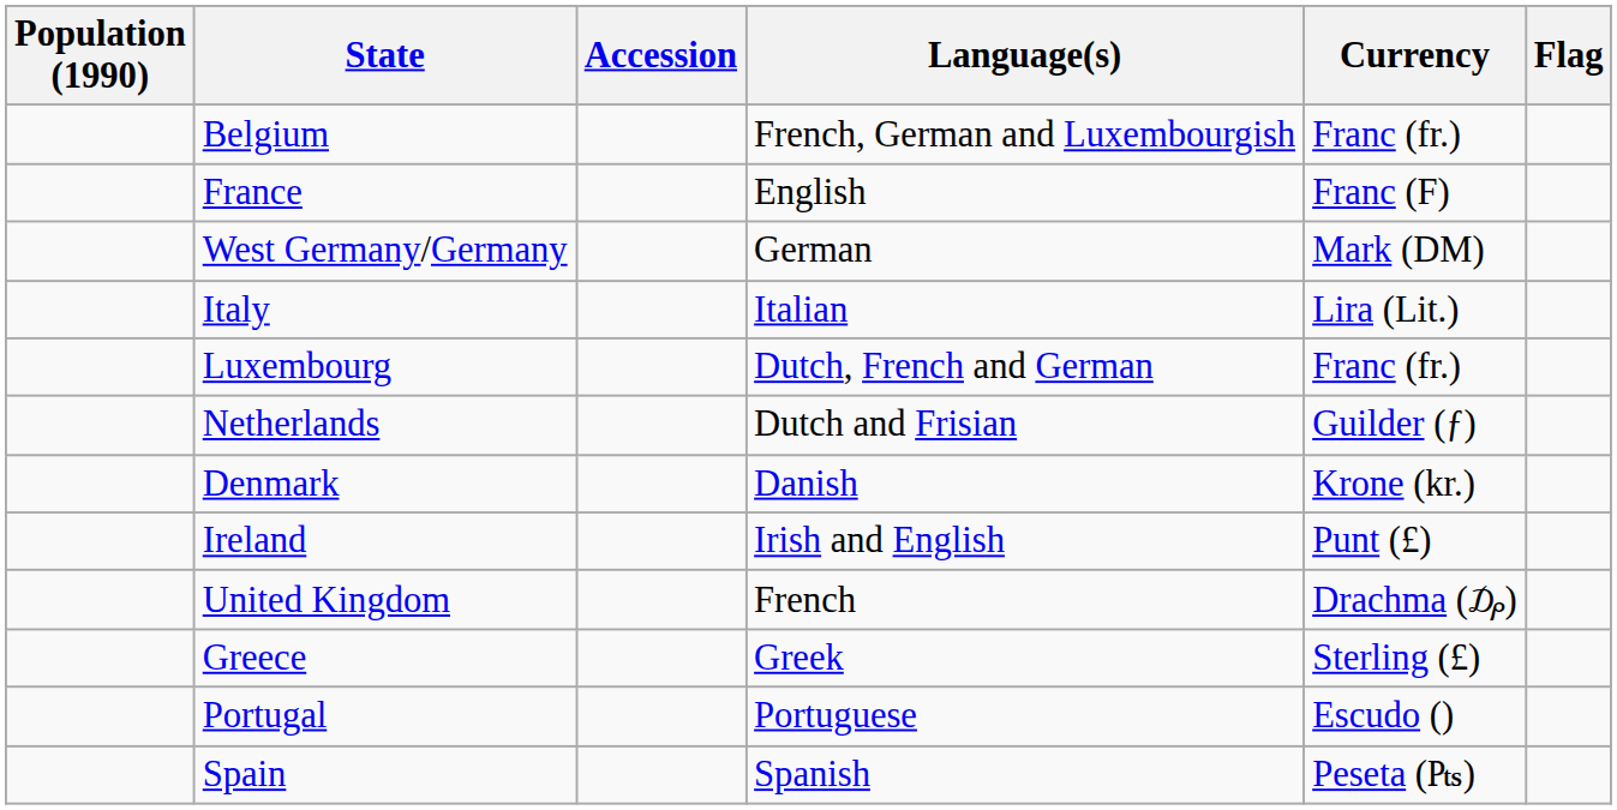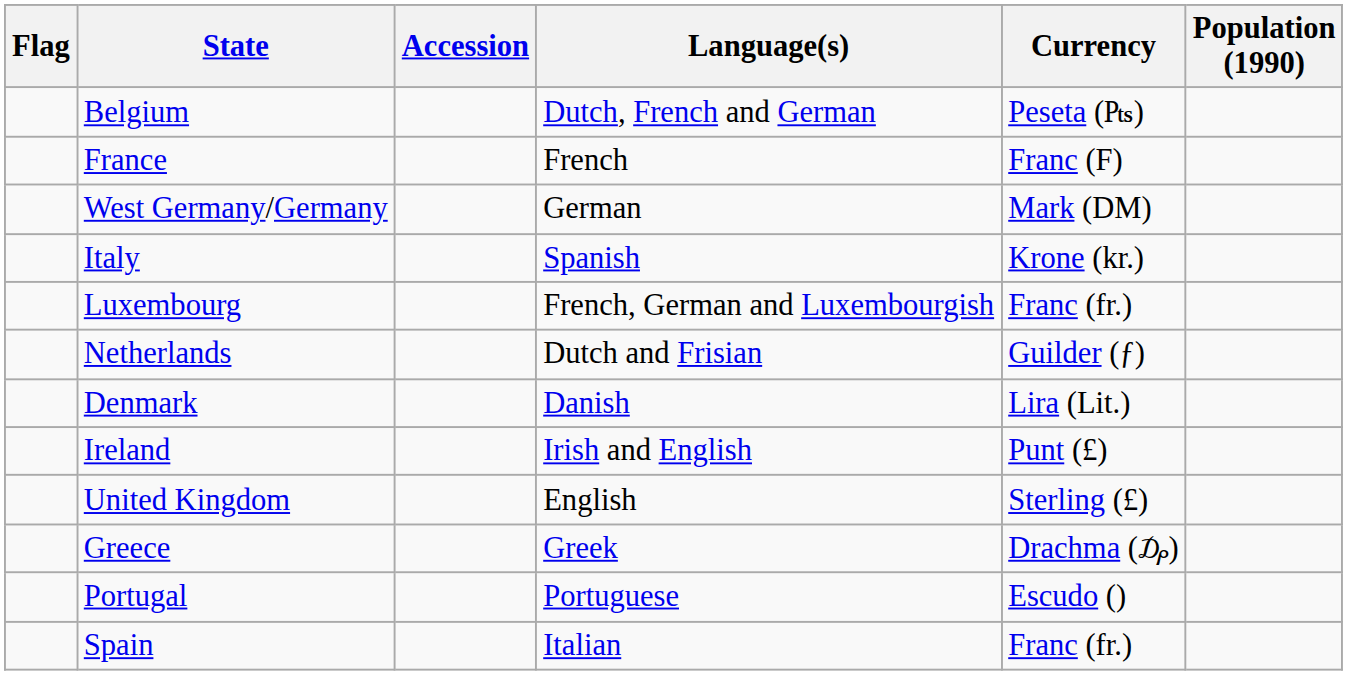columns swapped: Flag <-> Population (1990)
Belgium | Language(s): French, German and Luxembourgish -> Dutch, French and German
Belgium | Currency: Franc (fr.) -> Peseta (₧)
France | Language(s): English -> French
Italy | Language(s): Italian -> Spanish
Italy | Currency: Lira (Lit.) -> Krone (kr.)
Luxembourg | Language(s): Dutch, French and German -> French, German and Luxembourgish
Denmark | Currency: Krone (kr.) -> Lira (Lit.)
United Kingdom | Language(s): French -> English
United Kingdom | Currency: Drachma (₯) -> Sterling (£)
Greece | Currency: Sterling (£) -> Drachma (₯)
Spain | Language(s): Spanish -> Italian
Spain | Currency: Peseta (₧) -> Franc (fr.)
